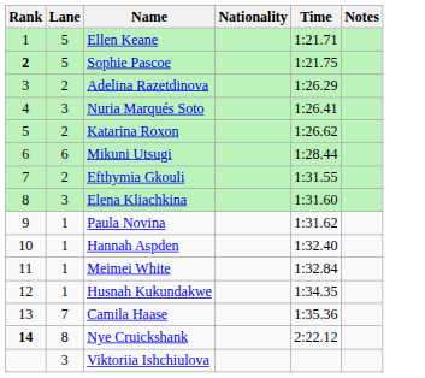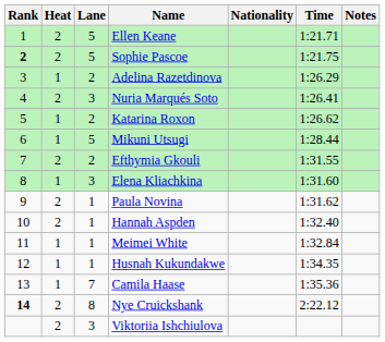+ column: Heat | 2 | 2 | 1 | 2 | 1 | 1 | 2 | 1 | 2 | 2 | 1 | 1 | 1 | 2 | 2
Mikuni Utsugi | Lane: 6 -> 5
